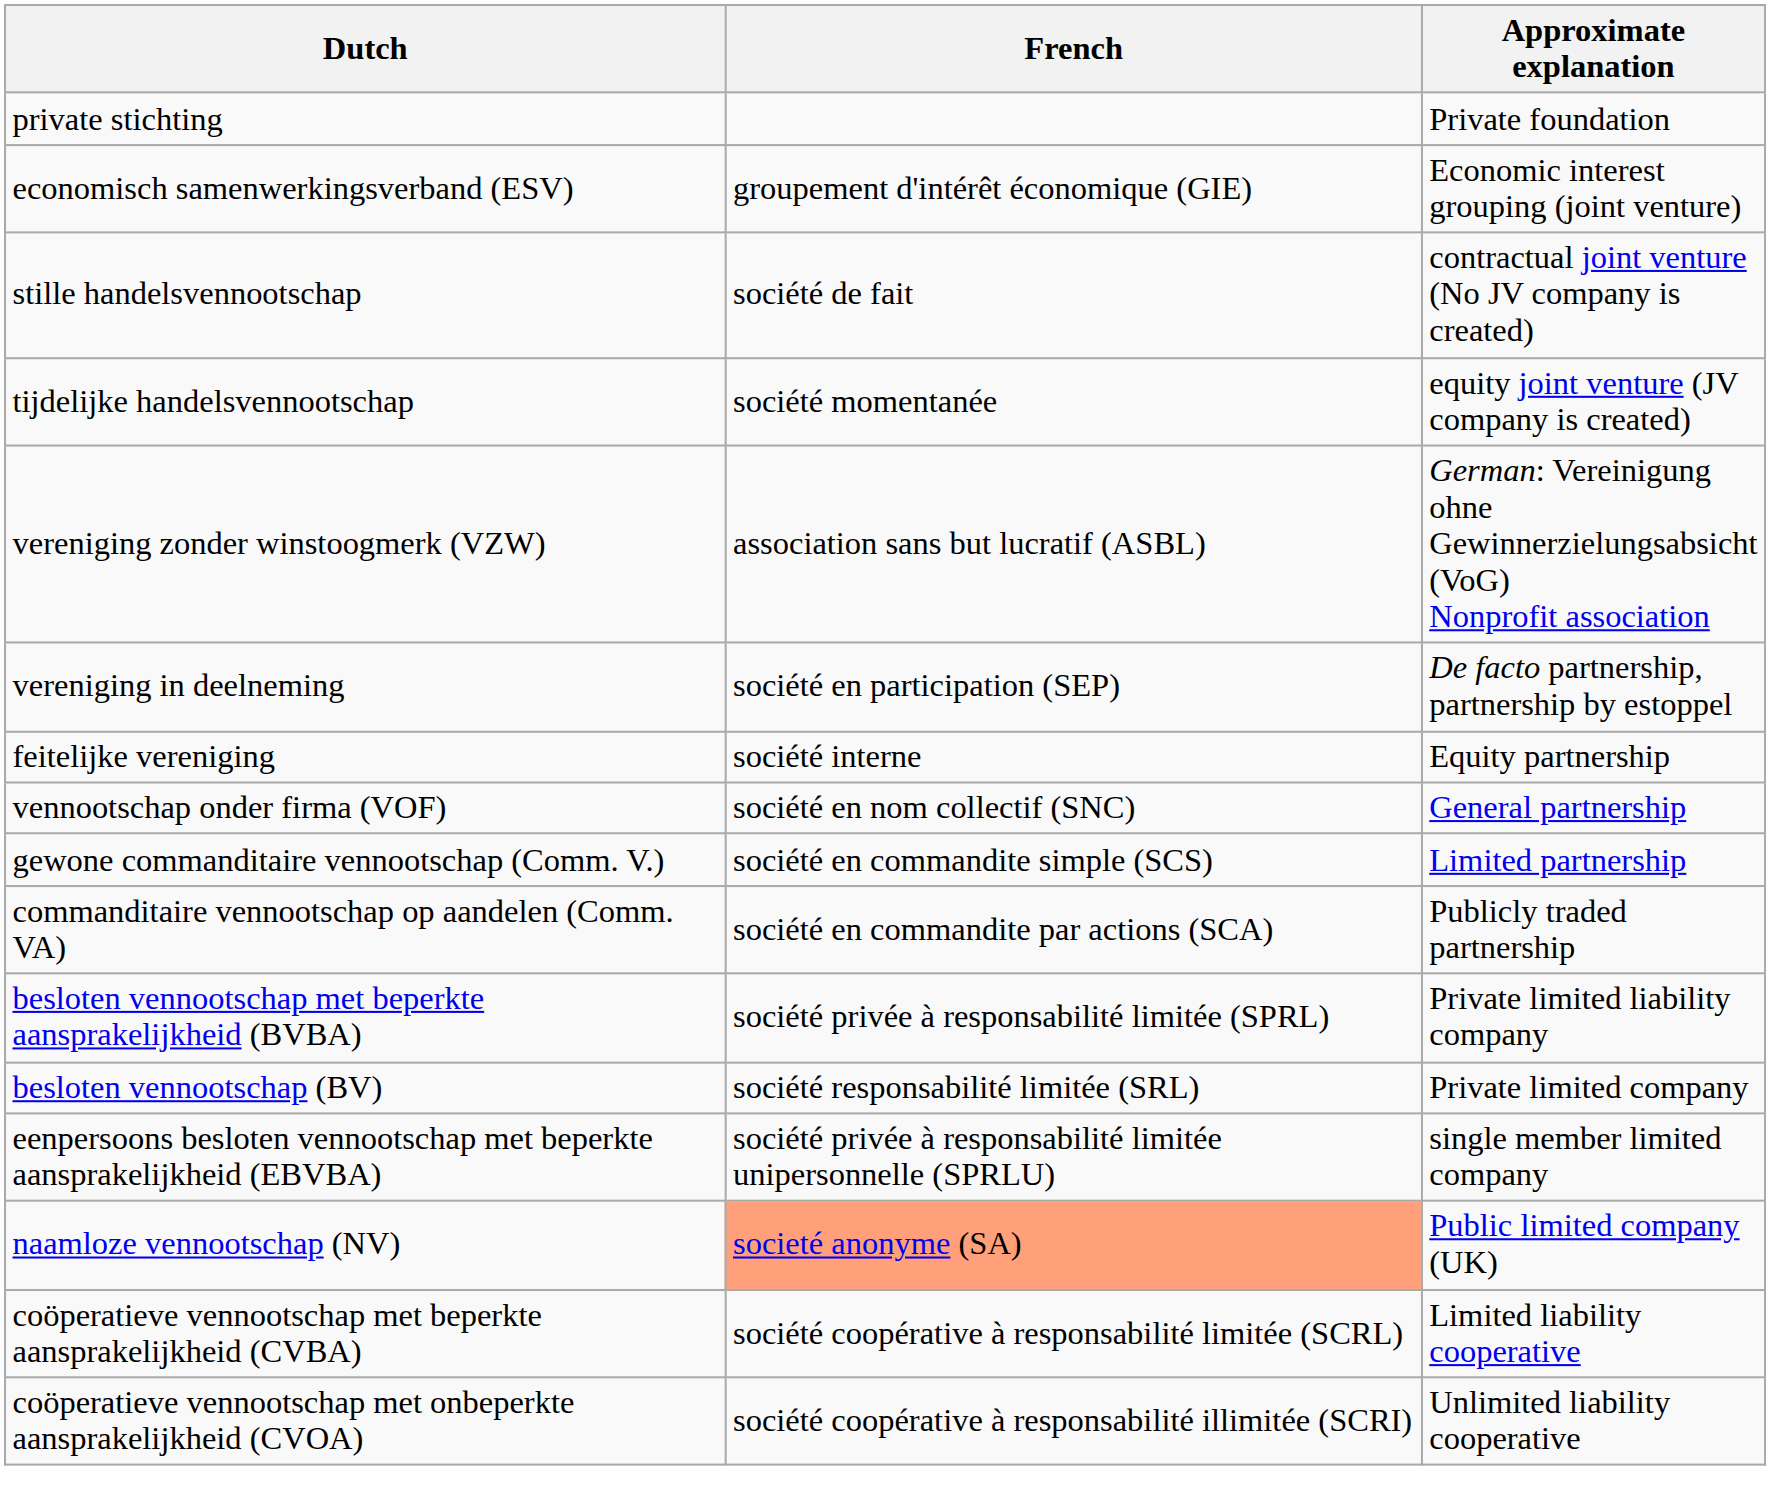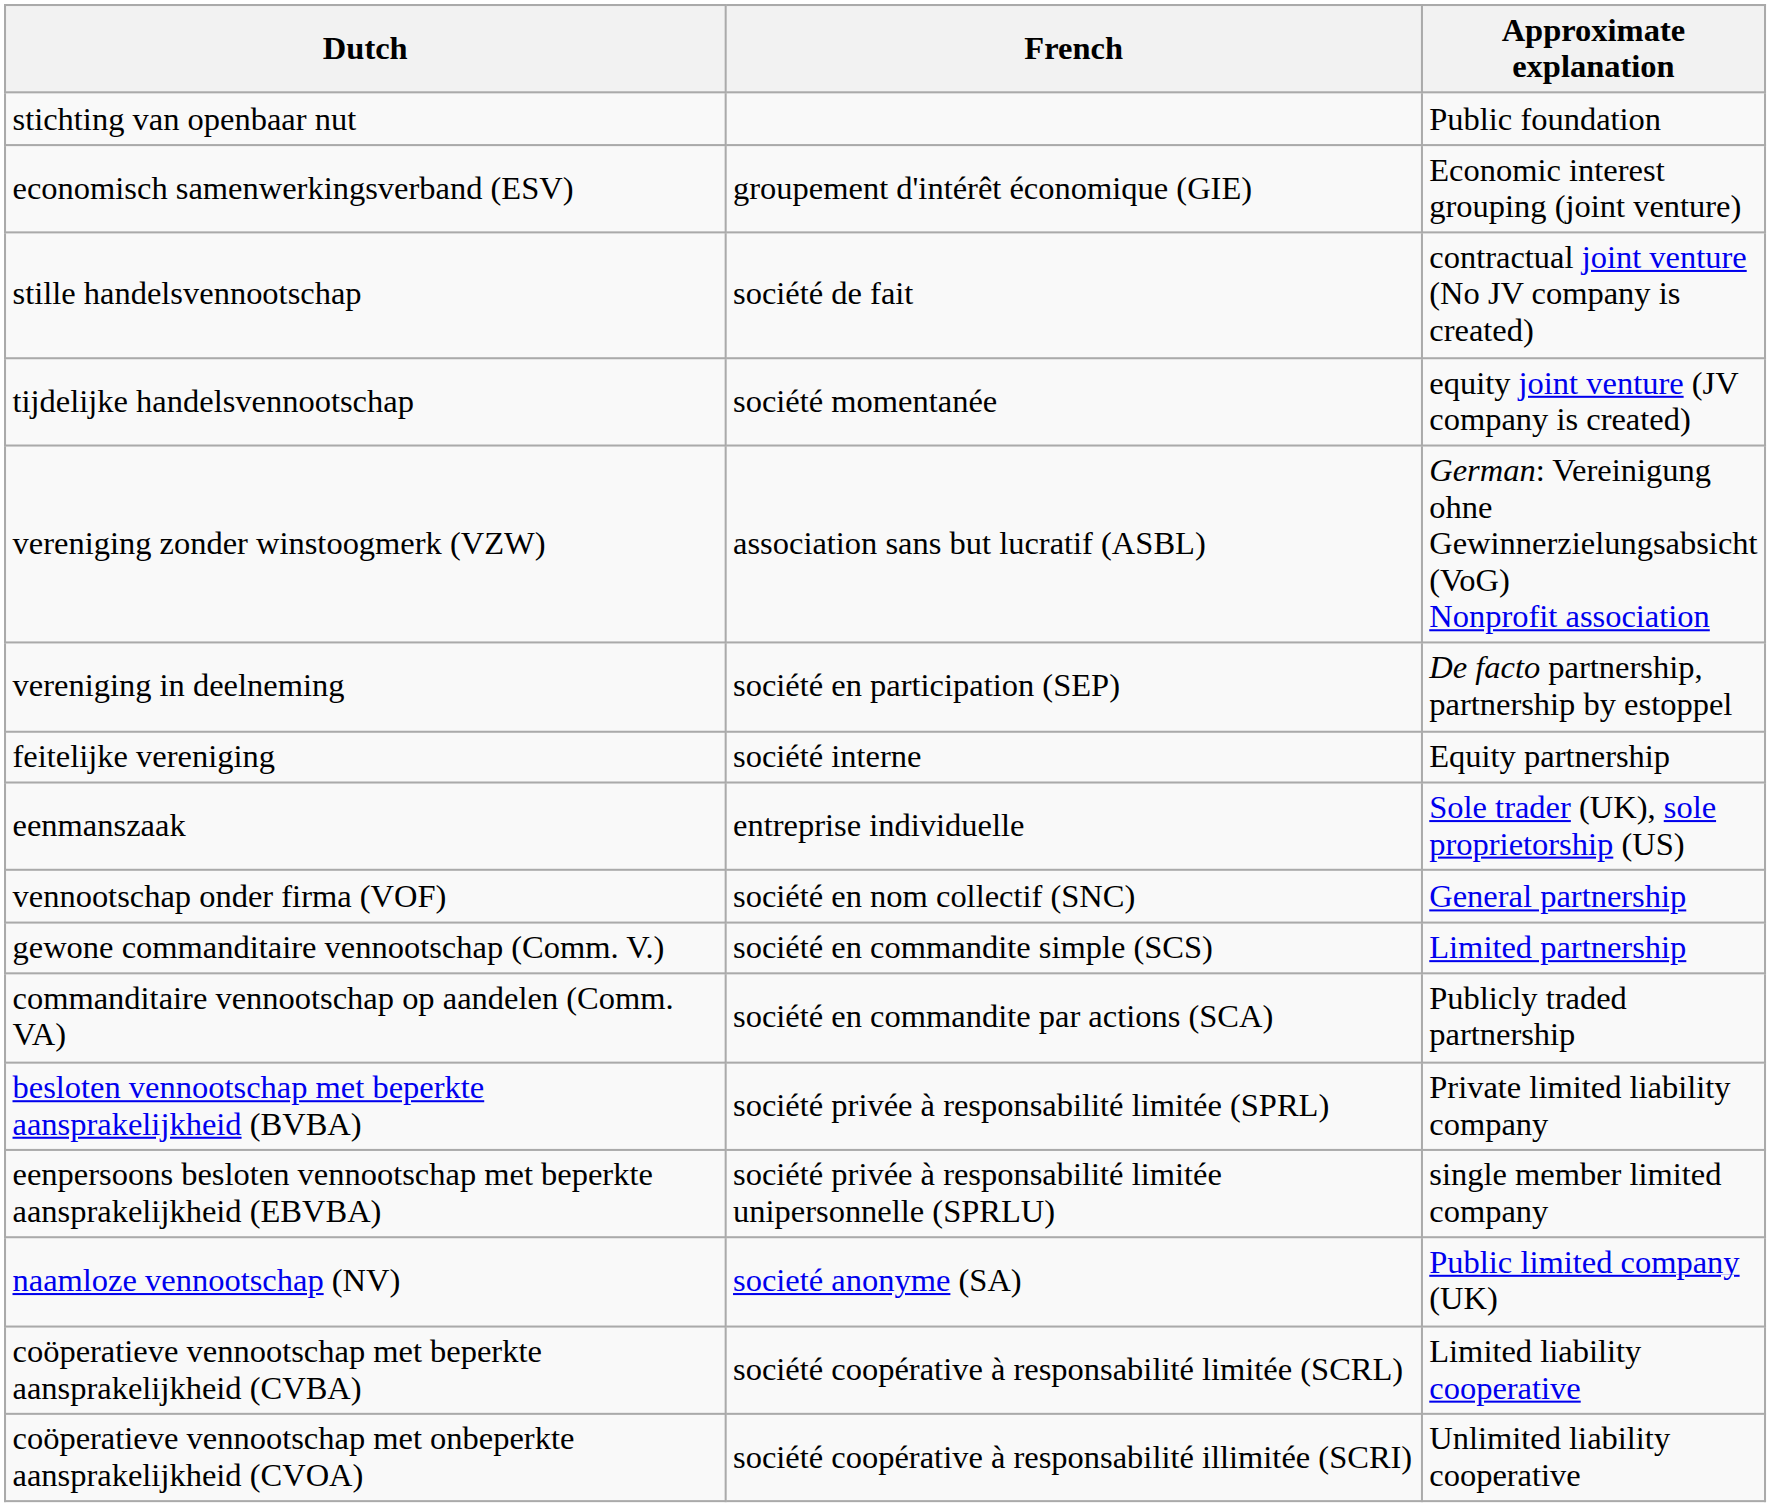- row: private stichting | Private foundation
+ row: stichting van openbaar nut | Public foundation
+ row: eenmanszaak | entreprise individuelle | Sole trader (UK), sole proprietorship (US)
- row: besloten vennootschap (BV) | société responsabilité limitée (SRL) | Private limited company
naamloze vennootschap (NV) | French: lightsalmon background -> no background
